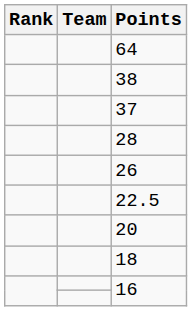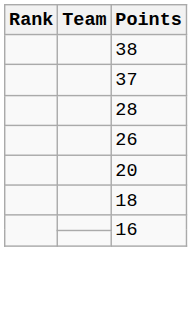- row: 64
- row: 22.5
